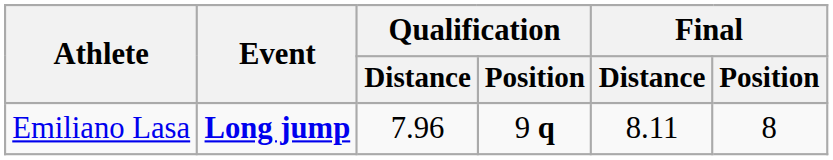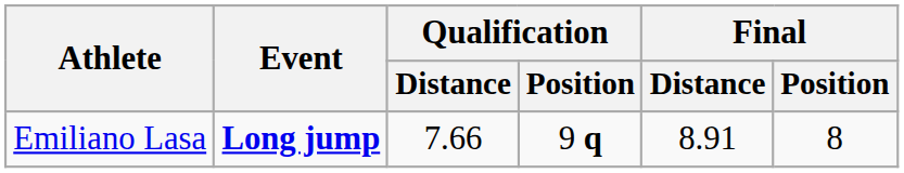Emiliano Lasa | Qualification / Distance: 7.96 -> 7.66
Emiliano Lasa | Final / Distance: 8.11 -> 8.91
